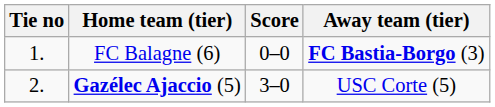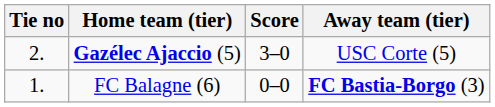rows swapped: FC Balagne (6) <-> Gazélec Ajaccio (5)
